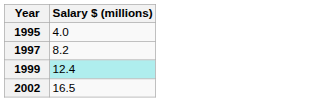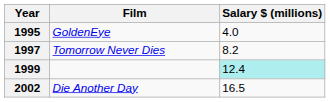+ column: Film | GoldenEye | Tomorrow Never Dies | Die Another Day
